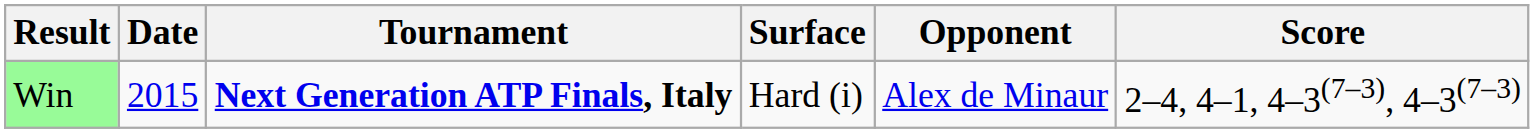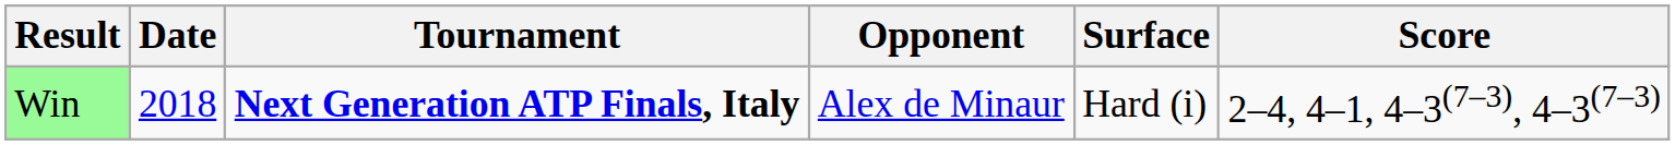columns swapped: Surface <-> Opponent
Win | Date: 2015 -> 2018
